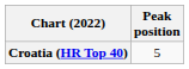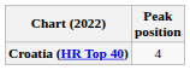Croatia (HR Top 40) | Peak position: 5 -> 4
